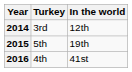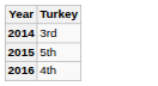- column: In the world | 12th | 19th | 41st
